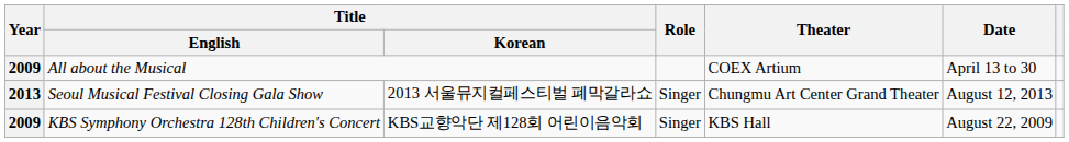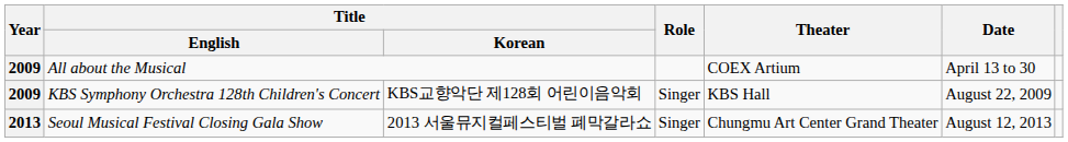rows swapped: KBS Symphony Orchestra 128th Children's Concert <-> Seoul Musical Festival Closing Gala Show
